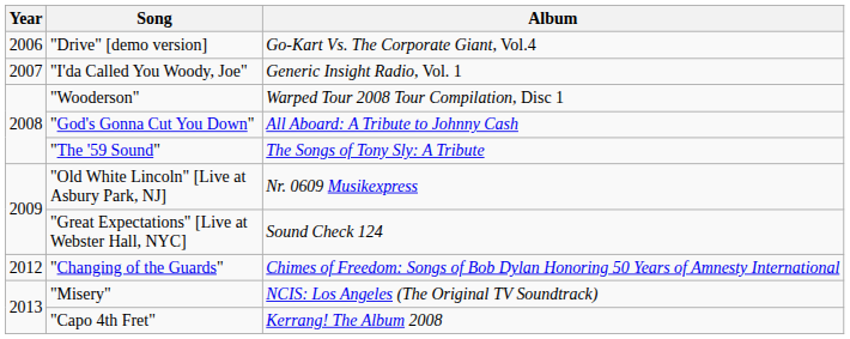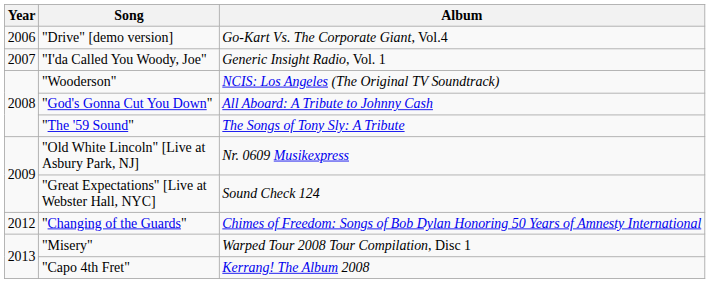"Wooderson" | Album: Warped Tour 2008 Tour Compilation, Disc 1 -> NCIS: Los Angeles (The Original TV Soundtrack)
"Misery" | Album: NCIS: Los Angeles (The Original TV Soundtrack) -> Warped Tour 2008 Tour Compilation, Disc 1
